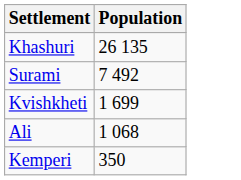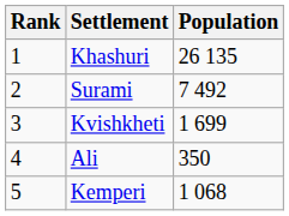+ column: Rank | 1 | 2 | 3 | 4 | 5
Ali | Population: 1 068 -> 350
Kemperi | Population: 350 -> 1 068
